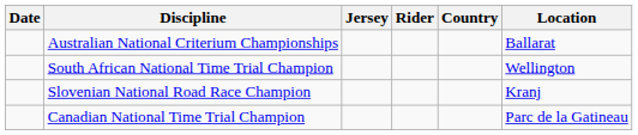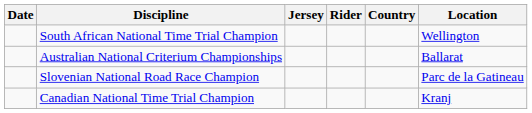rows swapped: Australian National Criterium Championships <-> South African National Time Trial Champion
Slovenian National Road Race Champion | Location: Kranj -> Parc de la Gatineau
Canadian National Time Trial Champion | Location: Parc de la Gatineau -> Kranj
